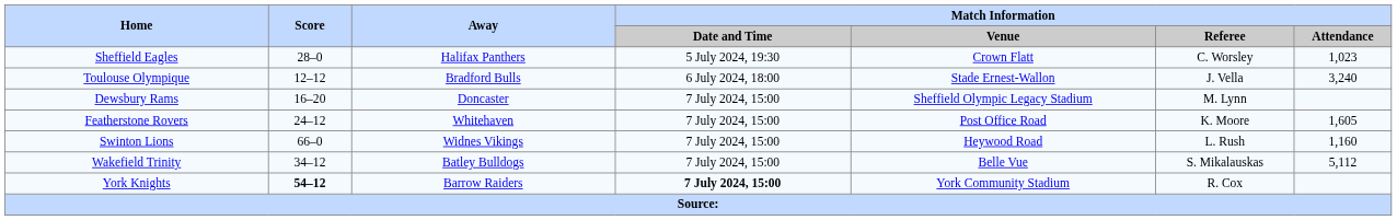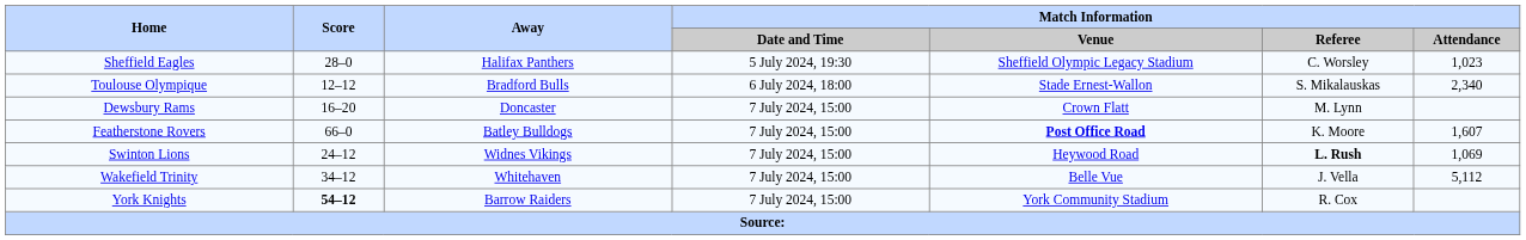Sheffield Eagles | Match Information / Venue: Crown Flatt -> Sheffield Olympic Legacy Stadium
Toulouse Olympique | Match Information / Referee: J. Vella -> S. Mikalauskas
Toulouse Olympique | Match Information / Attendance: 3,240 -> 2,340
Dewsbury Rams | Match Information / Venue: Sheffield Olympic Legacy Stadium -> Crown Flatt
Featherstone Rovers | Score: 24–12 -> 66–0
Featherstone Rovers | Away: Whitehaven -> Batley Bulldogs
Featherstone Rovers | Match Information / Venue: normal -> bold
Featherstone Rovers | Match Information / Attendance: 1,605 -> 1,607
Swinton Lions | Score: 66–0 -> 24–12
Swinton Lions | Match Information / Referee: normal -> bold
Swinton Lions | Match Information / Attendance: 1,160 -> 1,069
Wakefield Trinity | Away: Batley Bulldogs -> Whitehaven
Wakefield Trinity | Match Information / Referee: S. Mikalauskas -> J. Vella
York Knights | Match Information / Date and Time: bold -> normal
